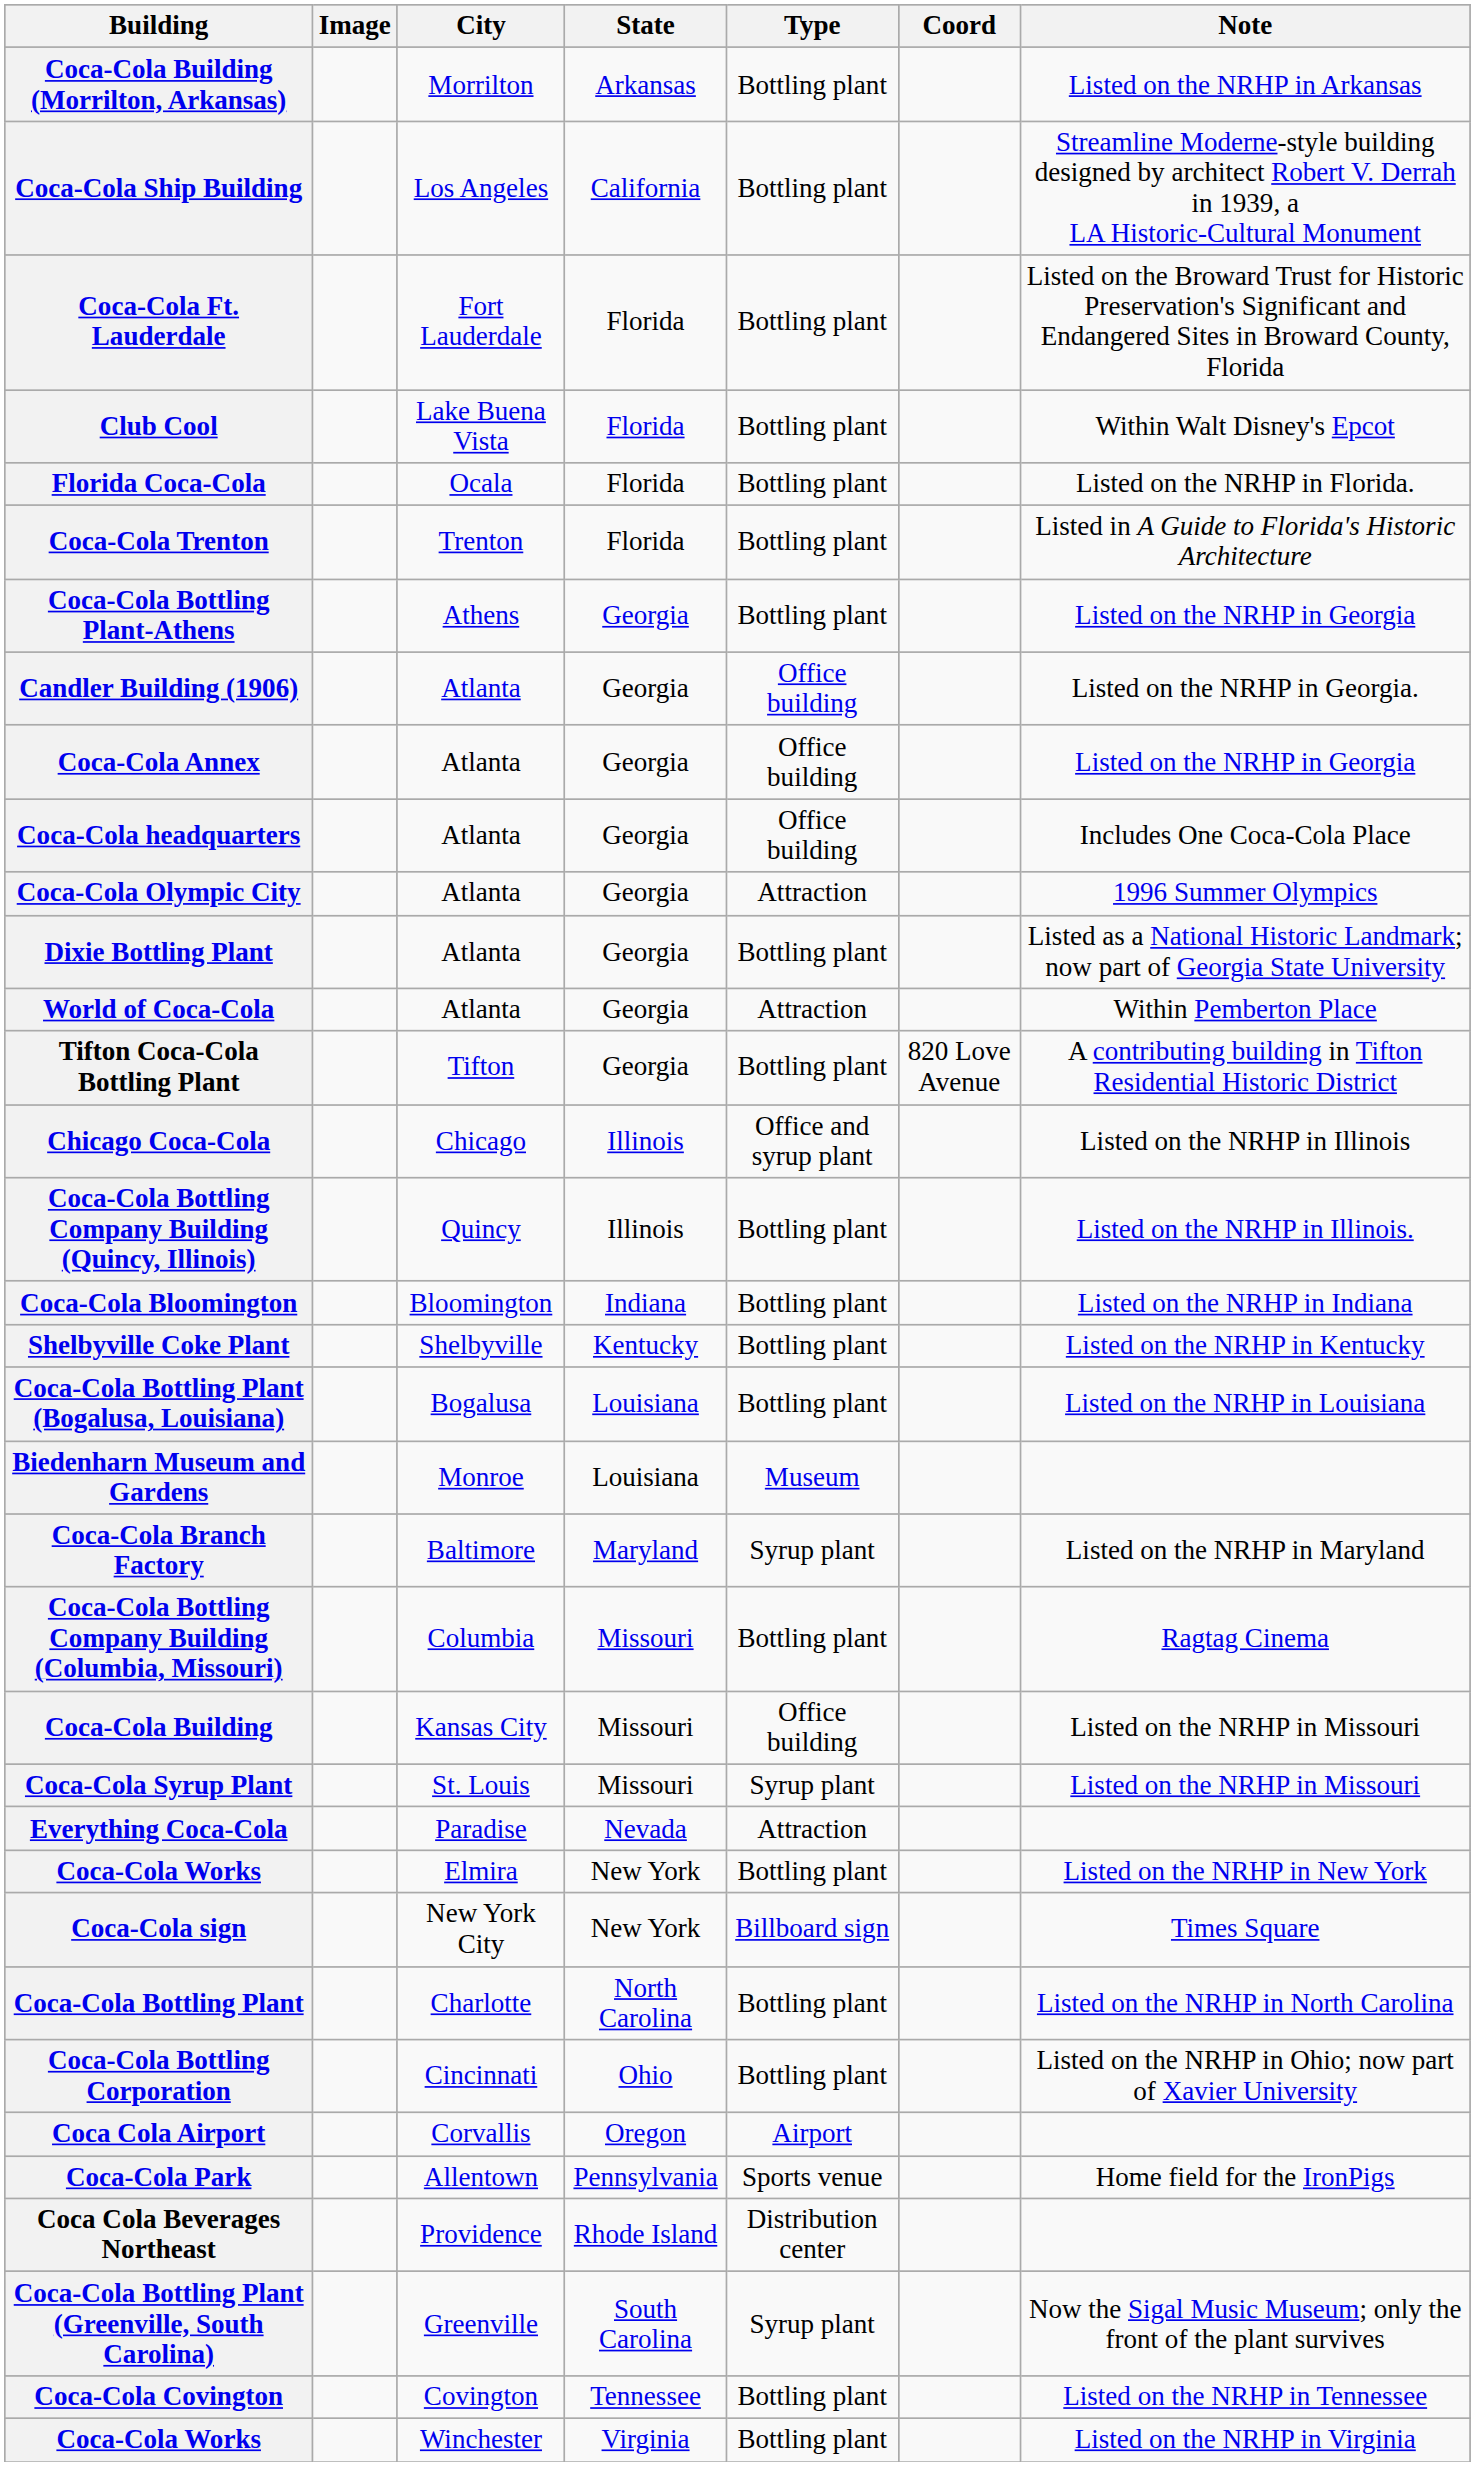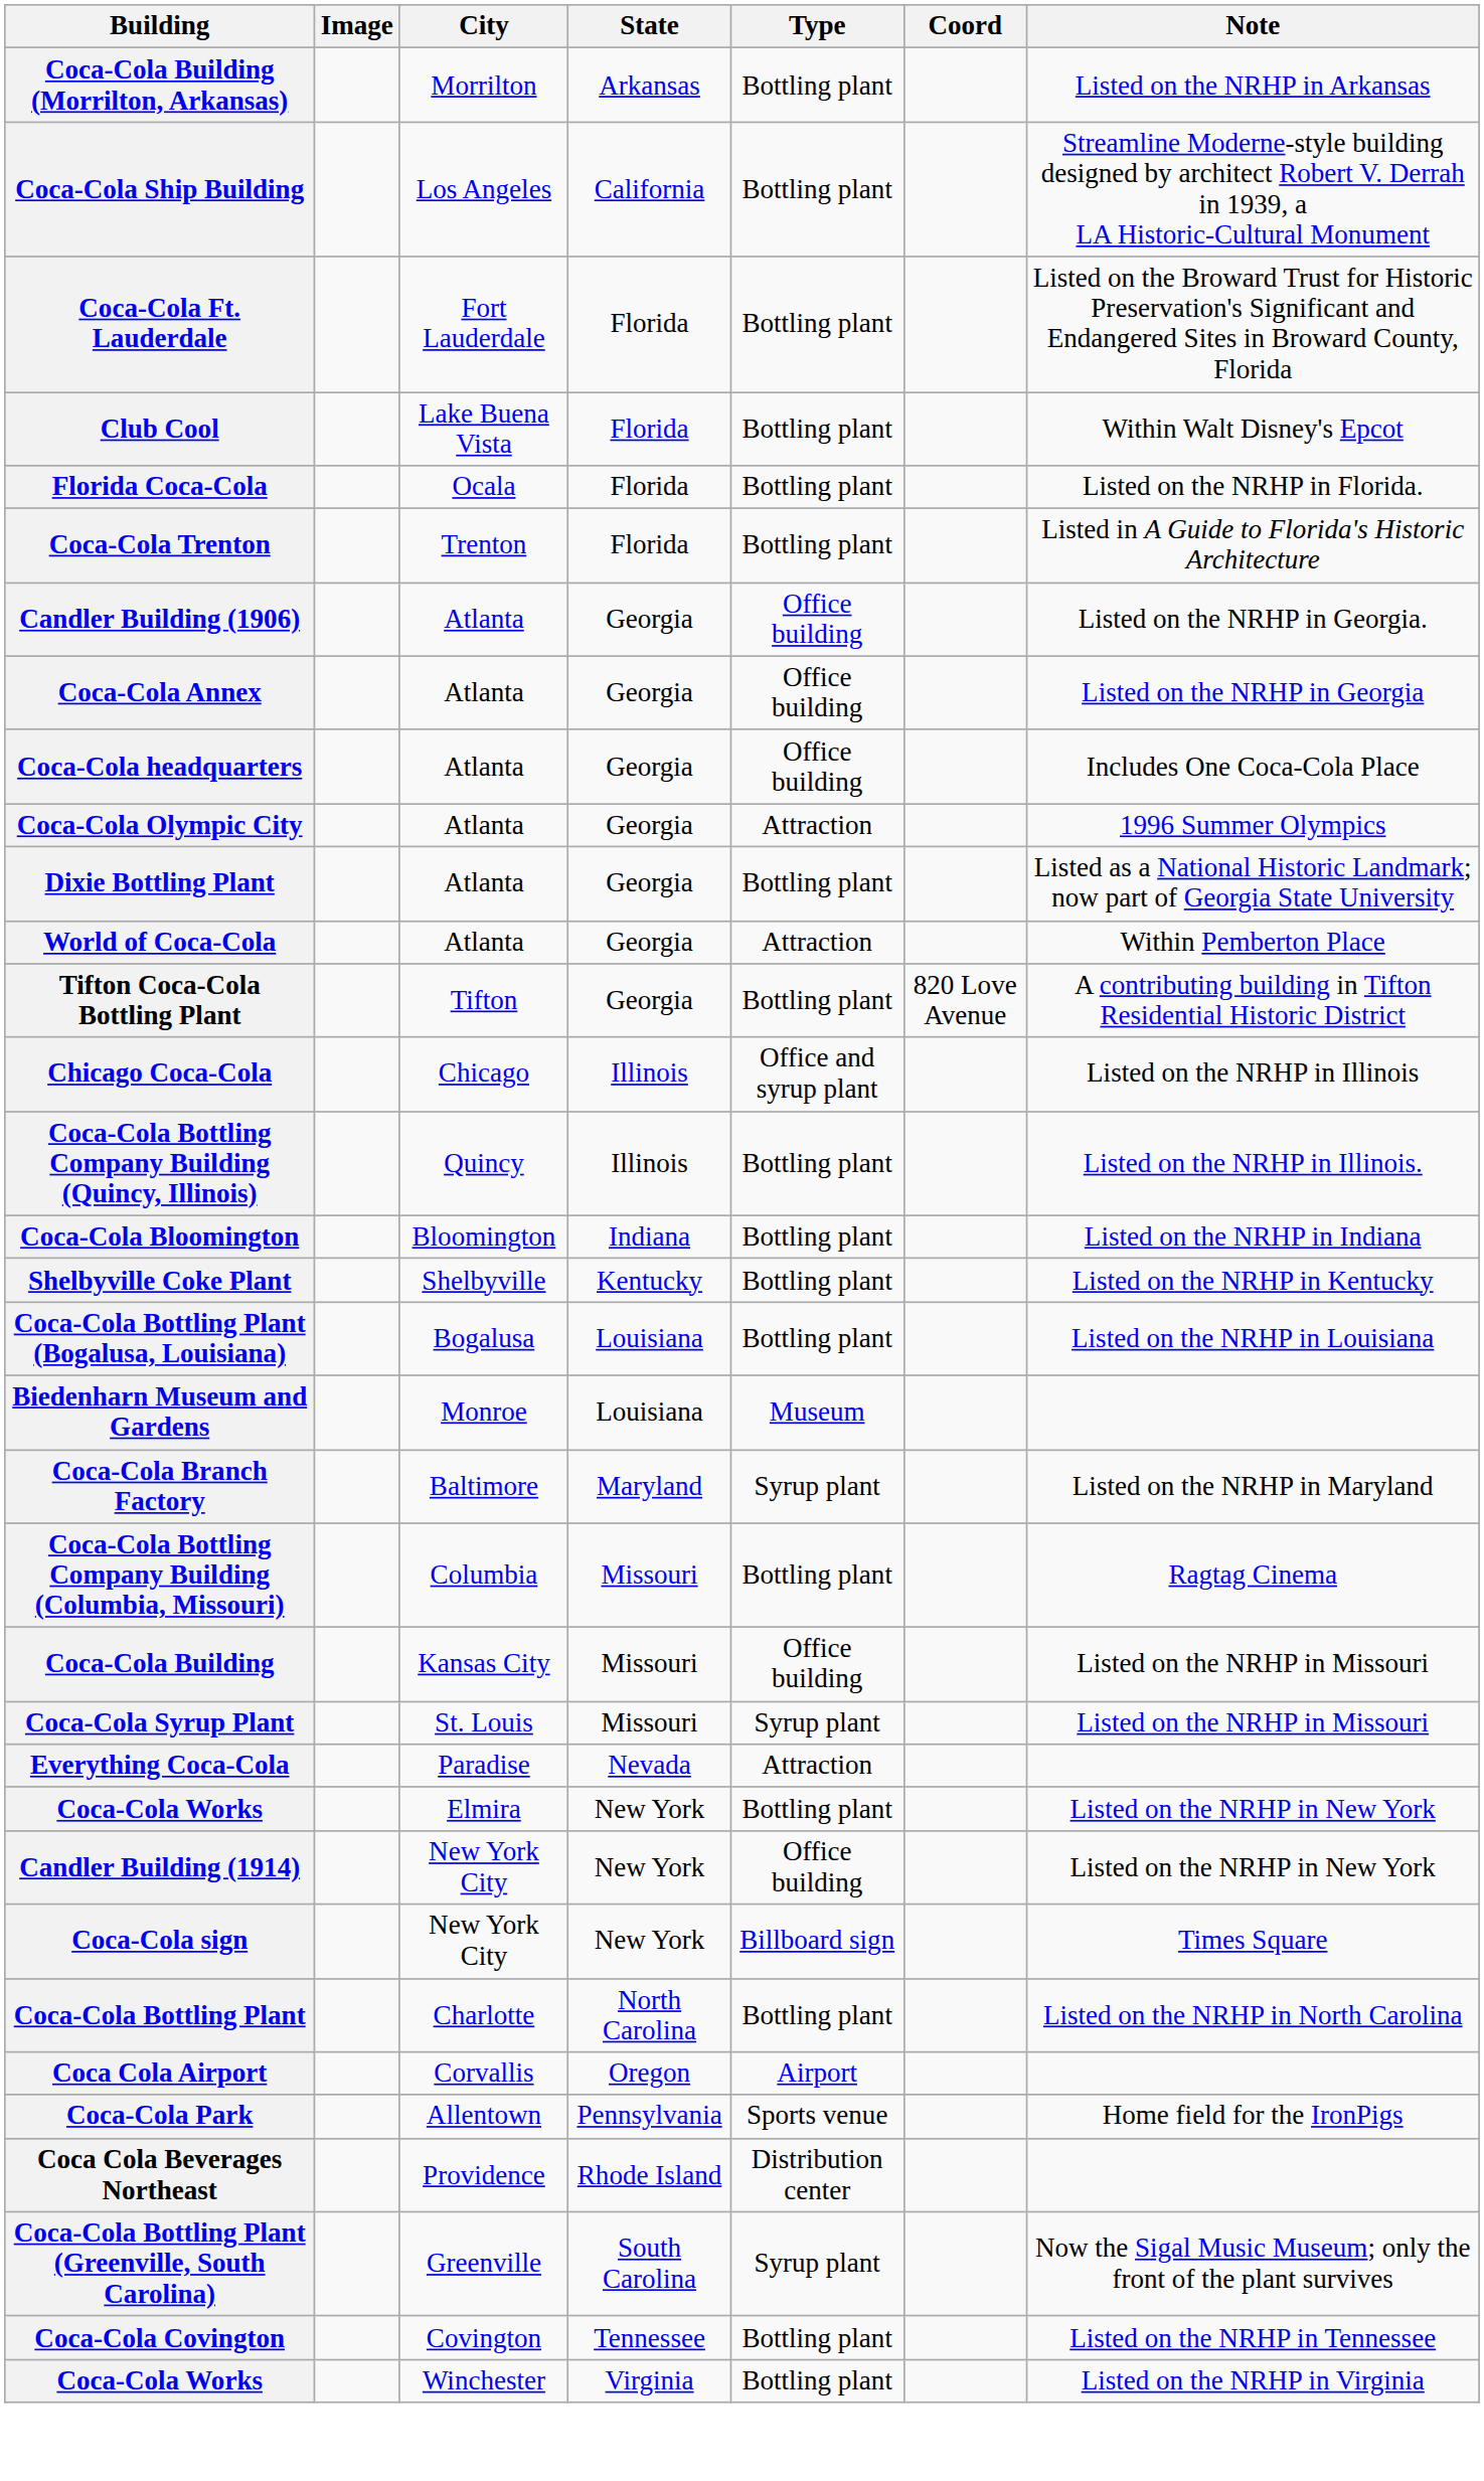- row: Coca-Cola Bottling Plant-Athens | Athens | Georgia | Bottling plant | Listed on the NRHP in Georgia
+ row: Candler Building (1914) | New York City | New York | Office building | Listed on the NRHP in New York
- row: Coca-Cola Bottling Corporation | Cincinnati | Ohio | Bottling plant | Listed on the NRHP in Ohio; now part of Xavier University
